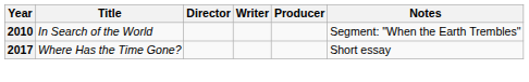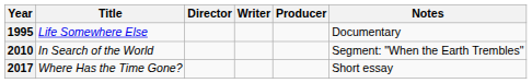+ row: 1995 | Life Somewhere Else | Documentary
